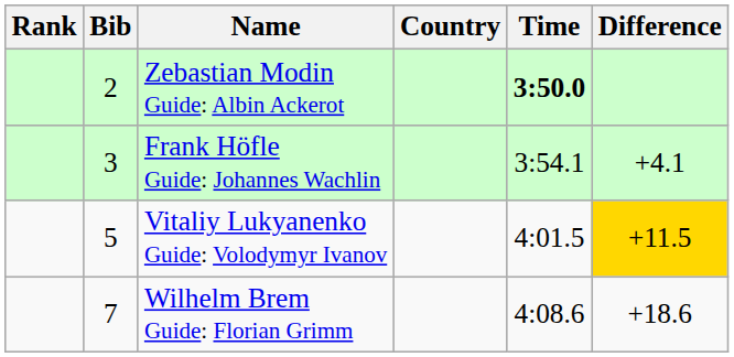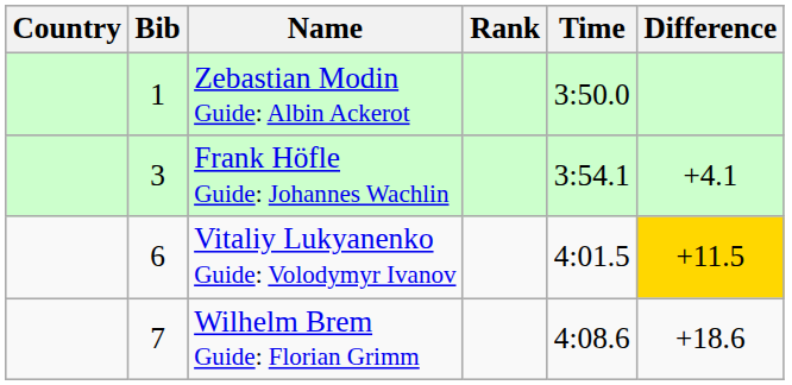columns swapped: Rank <-> Country
Zebastian Modin Guide: Albin Ackerot | Bib: 2 -> 1
Zebastian Modin Guide: Albin Ackerot | Time: bold -> normal
Vitaliy Lukyanenko Guide: Volodymyr Ivanov | Bib: 5 -> 6
